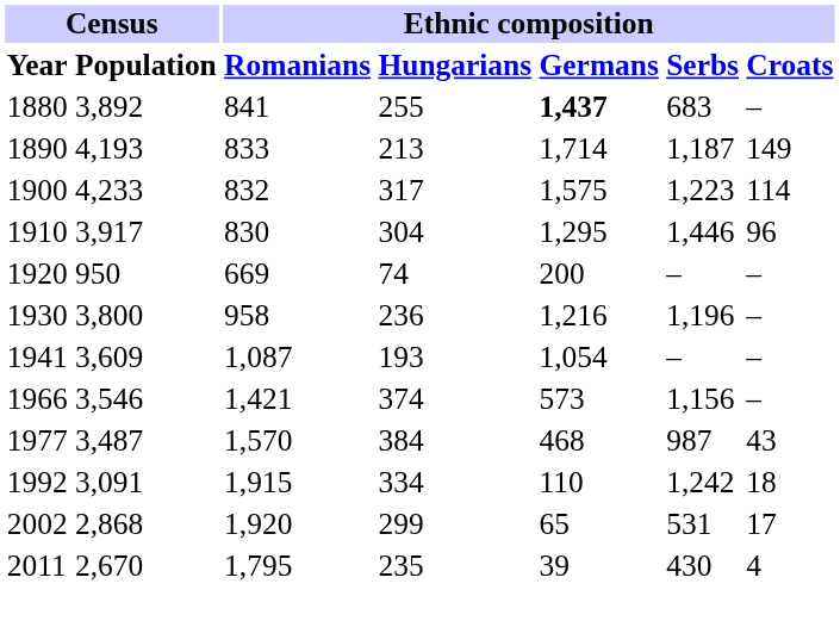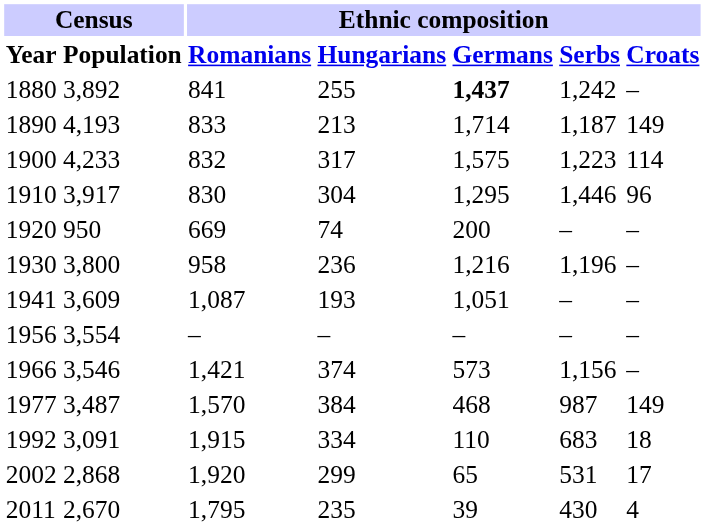1880 | Ethnic composition / Serbs: 683 -> 1,242
1941 | Ethnic composition / Germans: 1,054 -> 1,051
+ row: 1956 | 3,554 | – | – | – | – | –
1977 | Ethnic composition / Croats: 43 -> 149
1992 | Ethnic composition / Serbs: 1,242 -> 683
